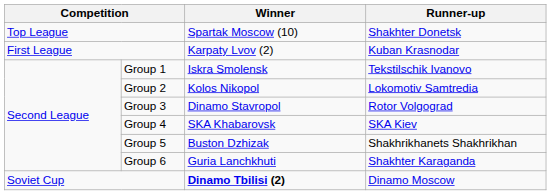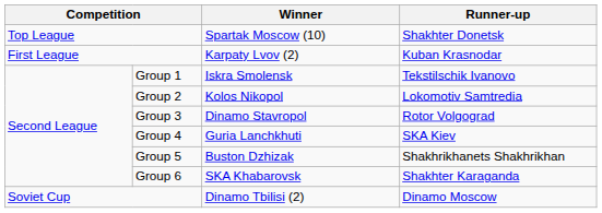Group 4 | Winner: SKA Khabarovsk -> Guria Lanchkhuti
Group 6 | Winner: Guria Lanchkhuti -> SKA Khabarovsk
Soviet Cup | Winner: bold -> normal
